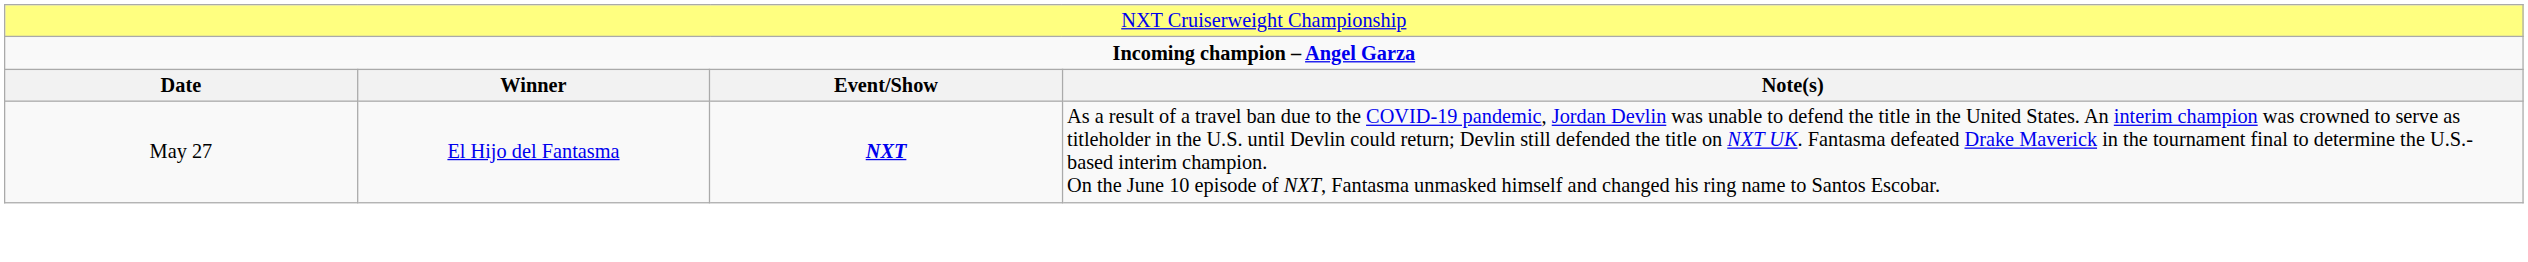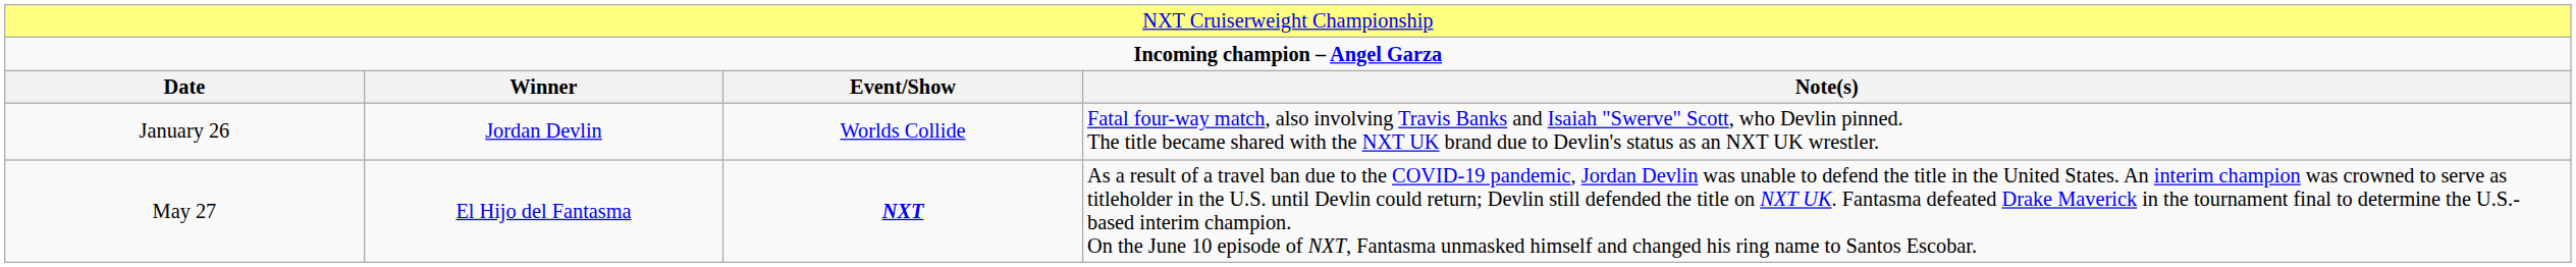+ row: January 26 | Jordan Devlin | Worlds Collide | Fatal four-way match, also involving Travis Banks and Isaiah "Swerve" Scott, who Devlin pinned. The title became shared with the NXT UK brand due to Devlin's status as an NXT UK wrestler.
